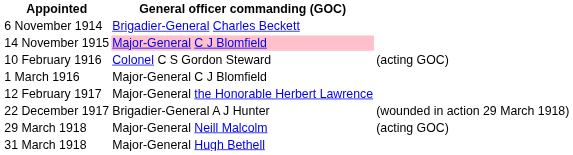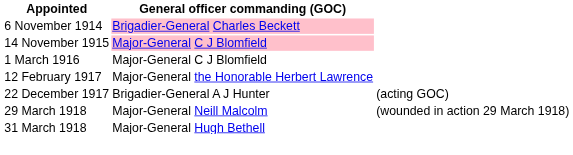6 November 1914 | General officer commanding (GOC): no background -> pink background
- row: 10 February 1916 | Colonel C S Gordon Steward | (acting GOC)
22 December 1917 | column 3: (wounded in action 29 March 1918) -> (acting GOC)
29 March 1918 | column 3: (acting GOC) -> (wounded in action 29 March 1918)
